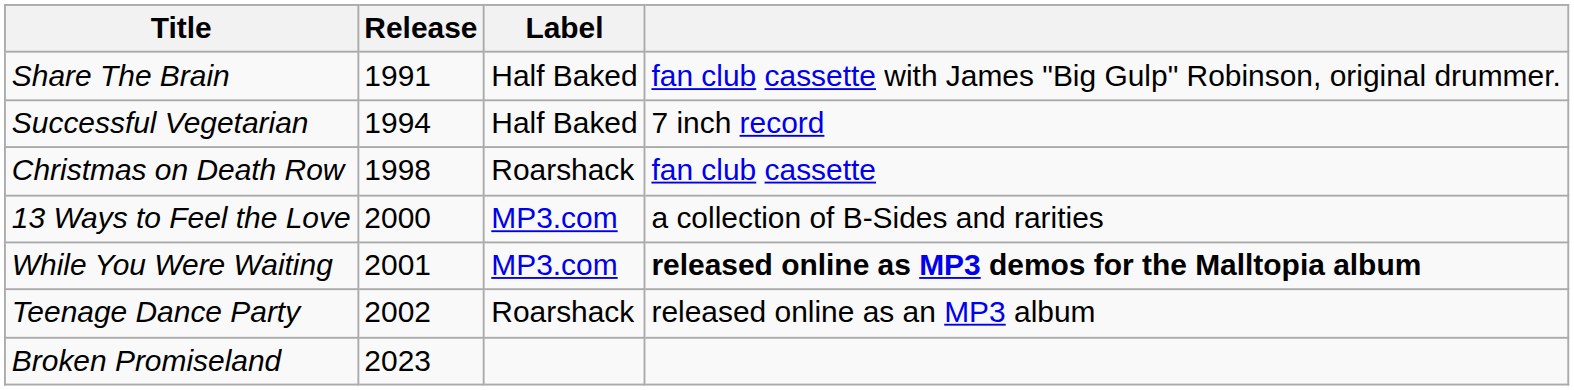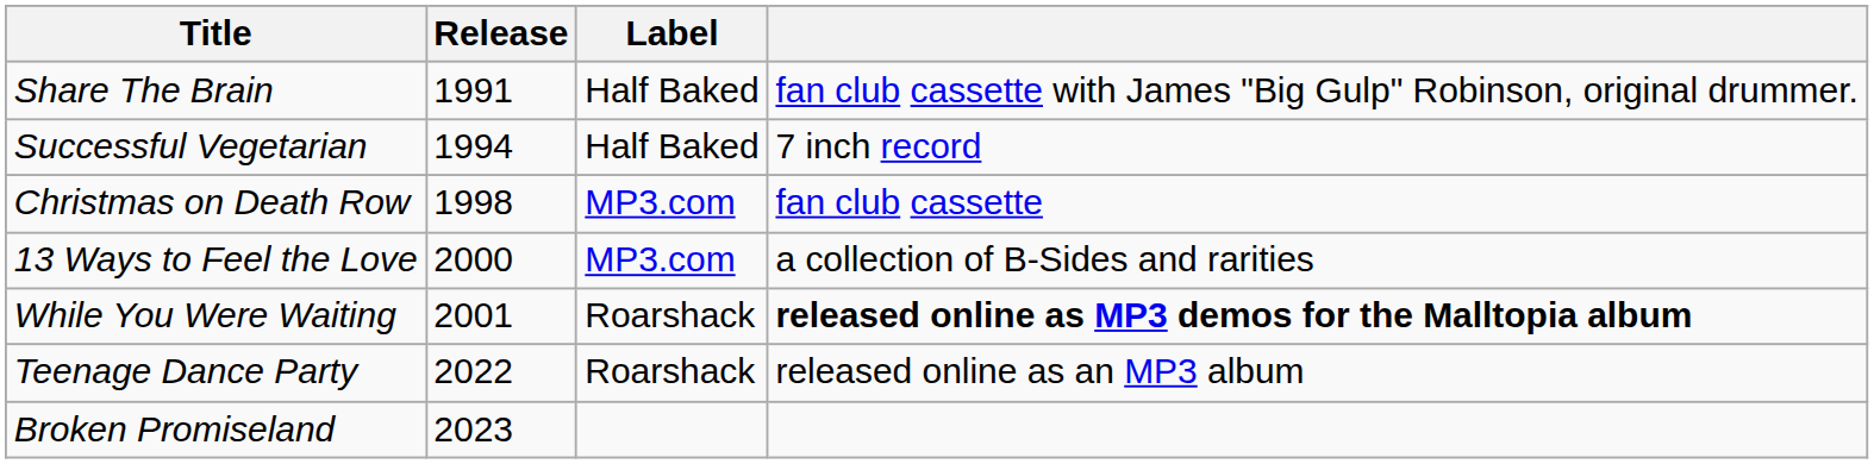Christmas on Death Row | Label: Roarshack -> MP3.com
While You Were Waiting | Label: MP3.com -> Roarshack
Teenage Dance Party | Release: 2002 -> 2022
